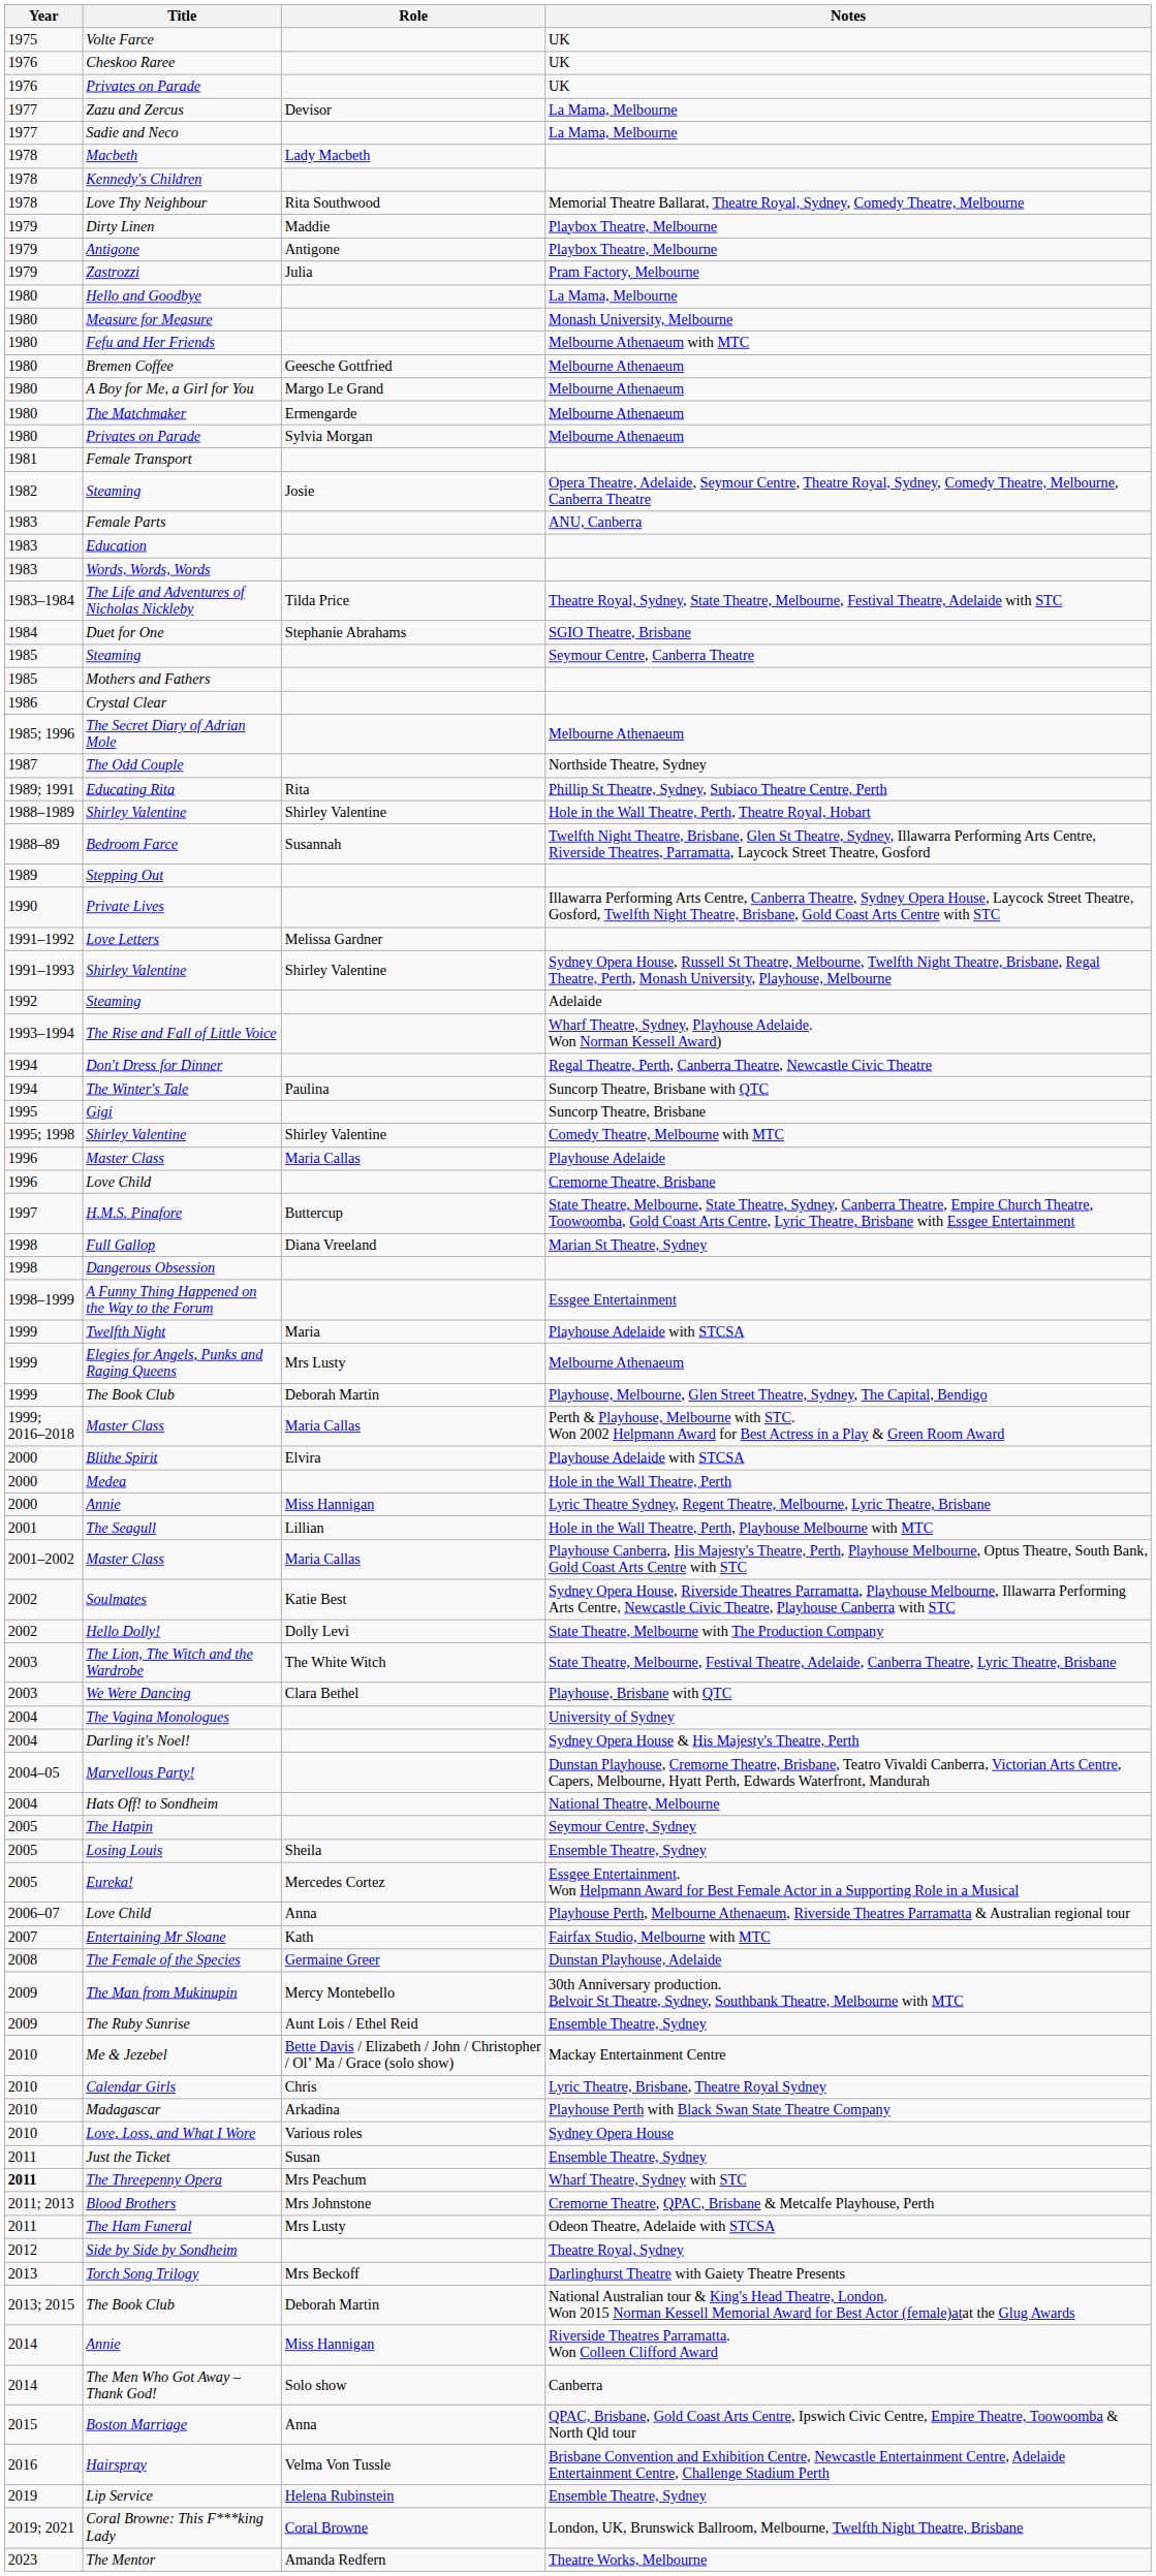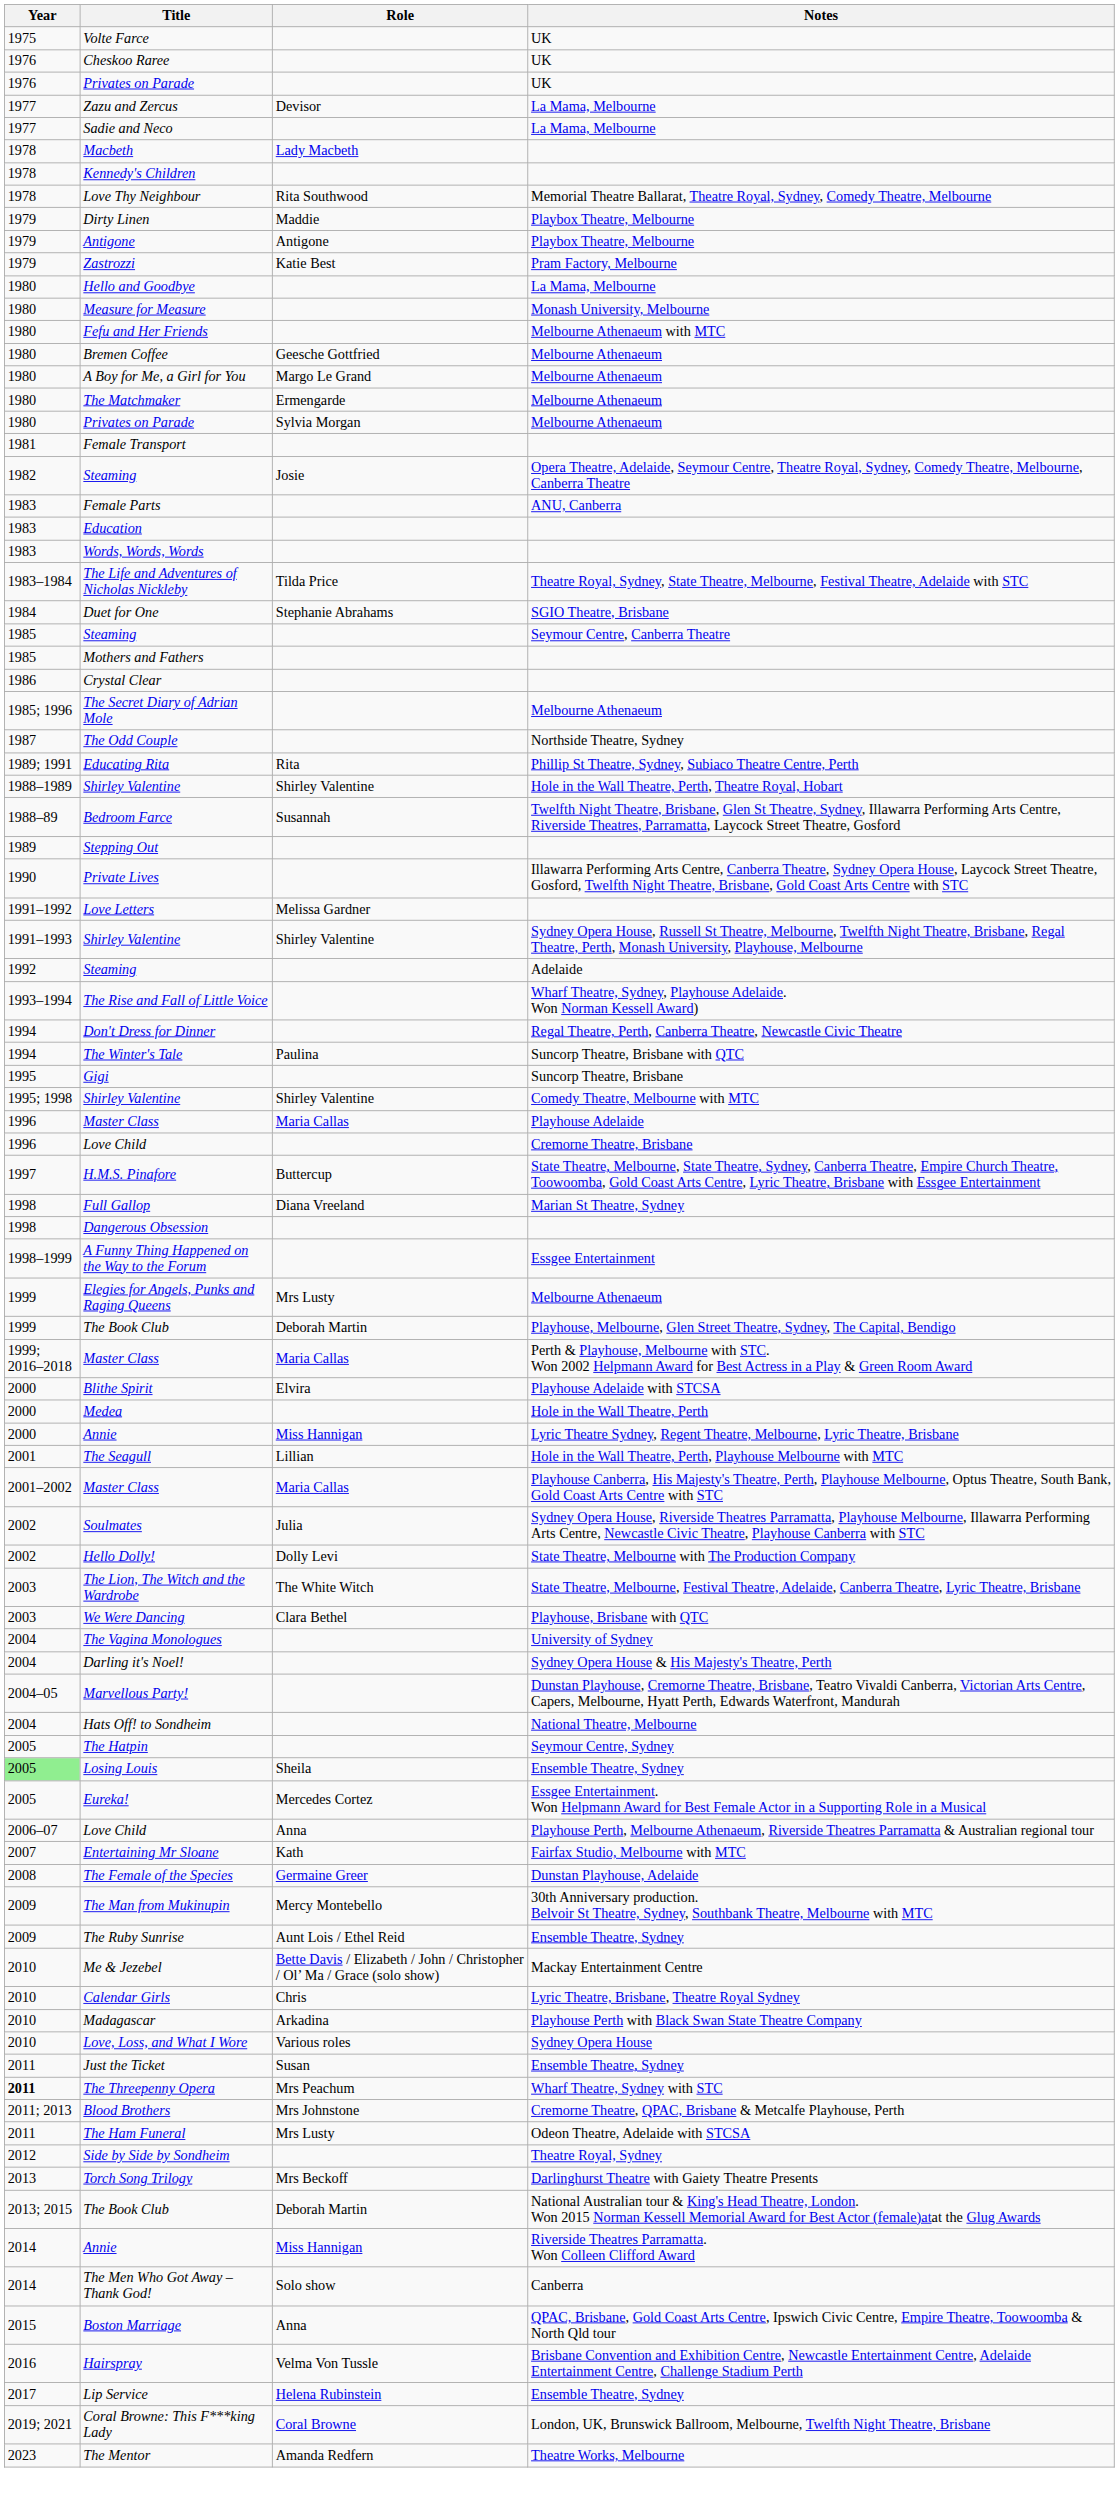Zastrozzi | Role: Julia -> Katie Best
- row: 1999 | Twelfth Night | Maria | Playhouse Adelaide with STCSA
Soulmates | Role: Katie Best -> Julia
Losing Louis | Year: no background -> lightgreen background
Lip Service | Year: 2019 -> 2017
